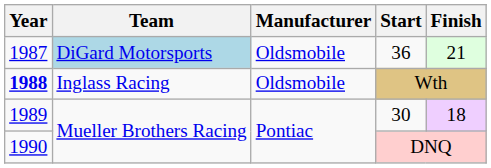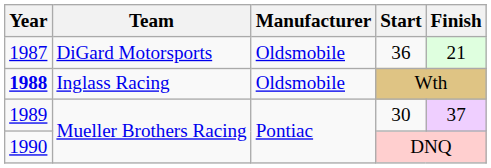36 | Team: lightblue background -> no background
30 | Finish: 18 -> 37
